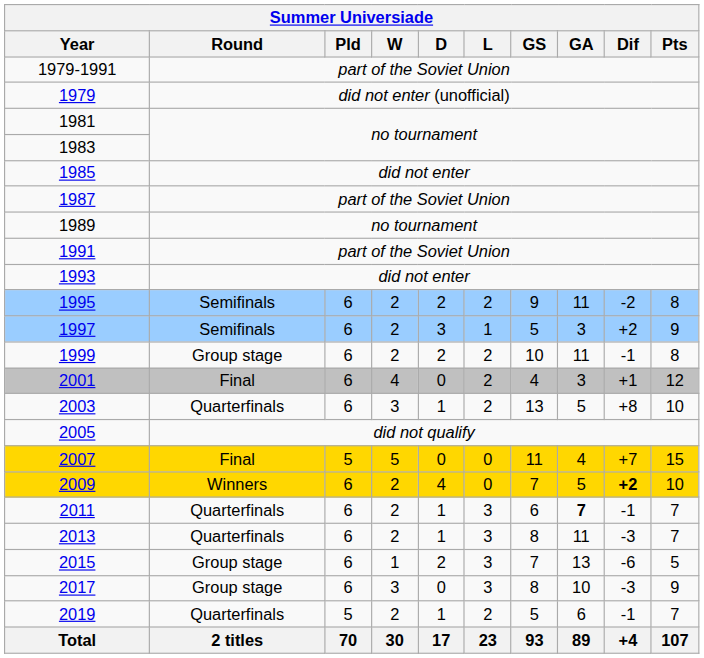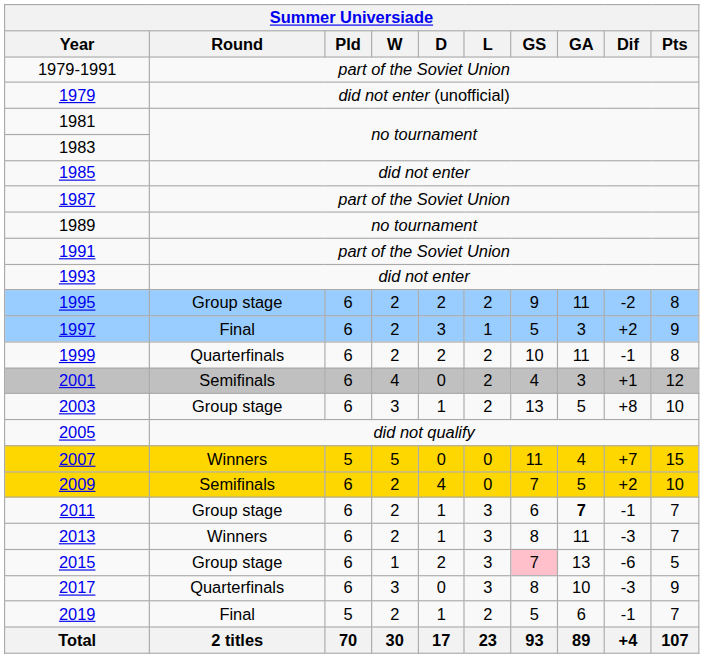1995 | Round: Semifinals -> Group stage
1997 | Round: Semifinals -> Final
1999 | Round: Group stage -> Quarterfinals
2001 | Round: Final -> Semifinals
2003 | Round: Quarterfinals -> Group stage
2007 | Round: Final -> Winners
2009 | Round: Winners -> Semifinals
2009 | Dif: bold -> normal
2011 | Round: Quarterfinals -> Group stage
2013 | Round: Quarterfinals -> Winners
2015 | GS: no background -> pink background
2017 | Round: Group stage -> Quarterfinals
2019 | Round: Quarterfinals -> Final
